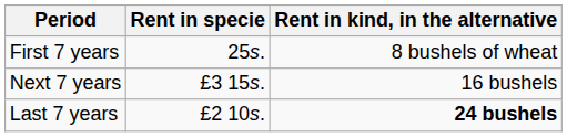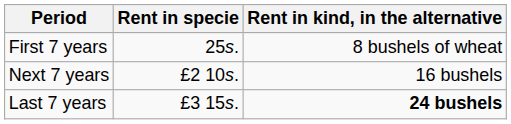Next 7 years | Rent in specie: £3 15s. -> £2 10s.
Last 7 years | Rent in specie: £2 10s. -> £3 15s.
